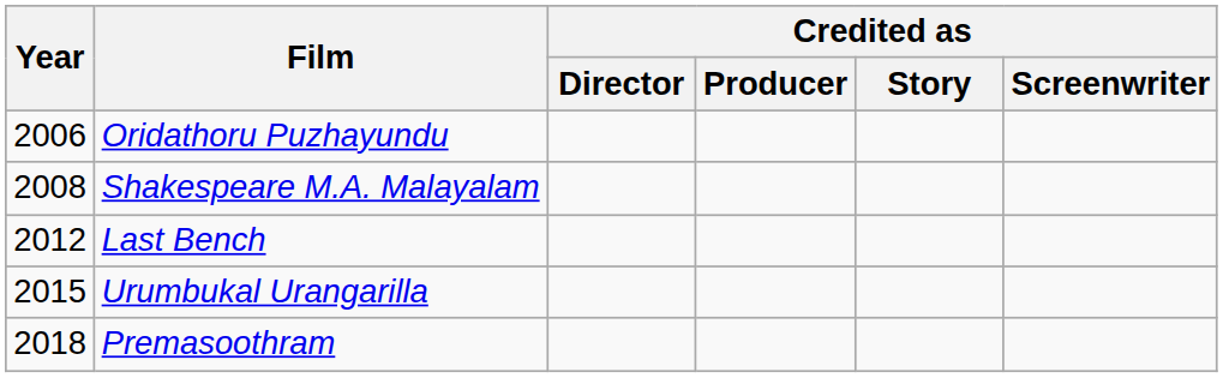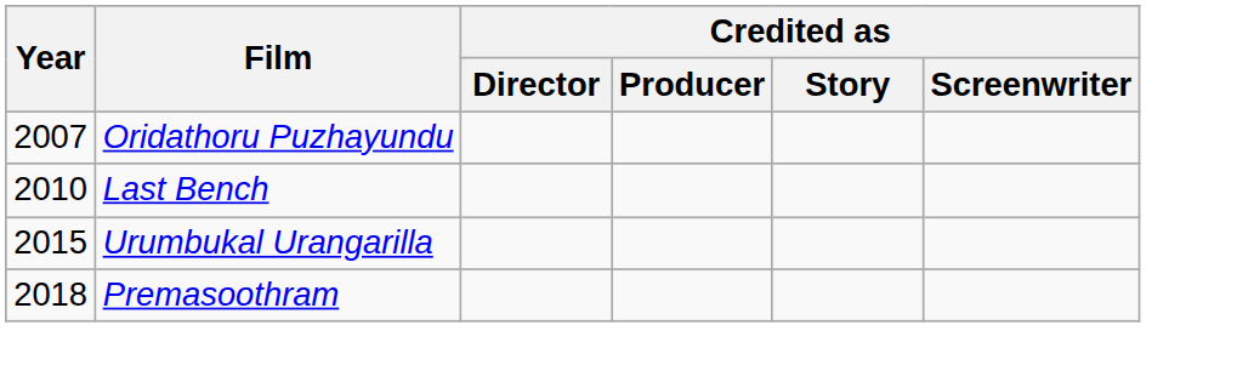Oridathoru Puzhayundu | Year: 2006 -> 2007
- row: 2008 | Shakespeare M.A. Malayalam
Last Bench | Year: 2012 -> 2010
